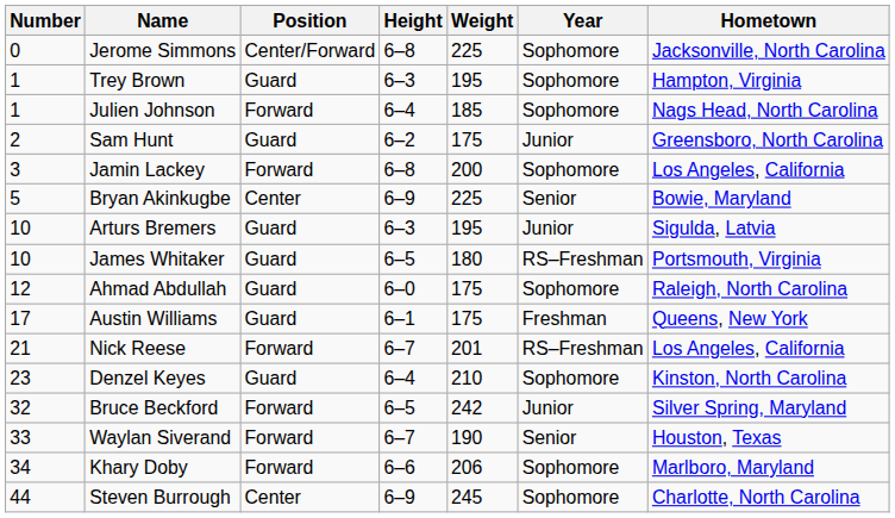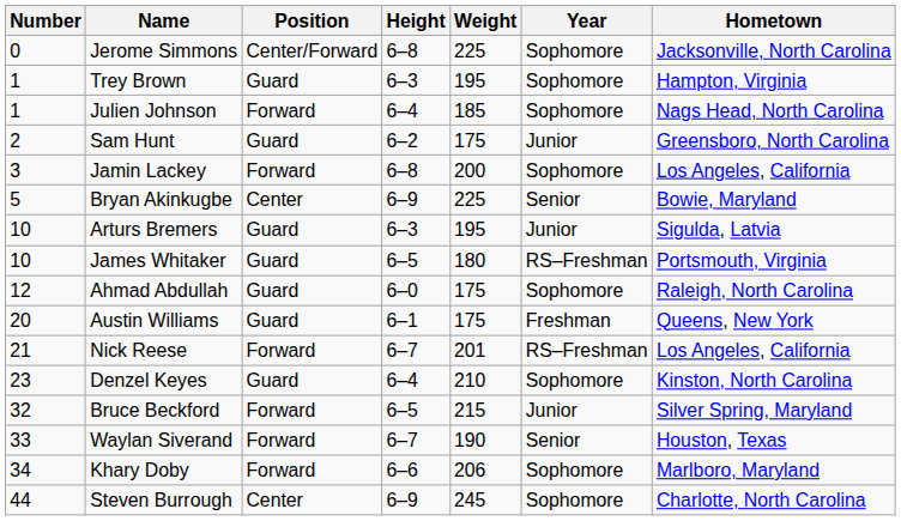Austin Williams | Number: 17 -> 20
Bruce Beckford | Weight: 242 -> 215
